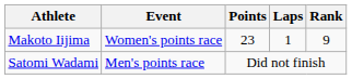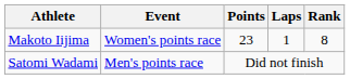Makoto Iijima | Rank: 9 -> 8
